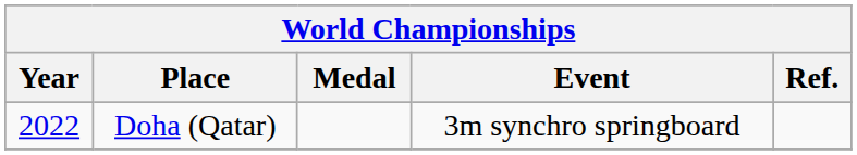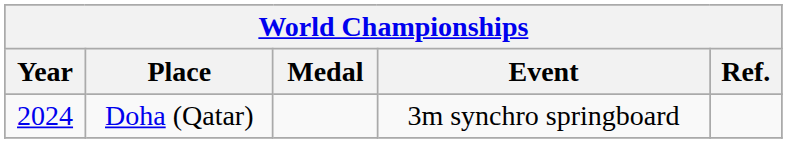Doha (Qatar) | Year: 2022 -> 2024
